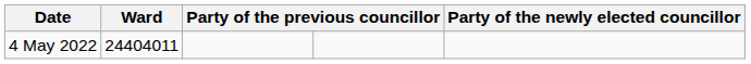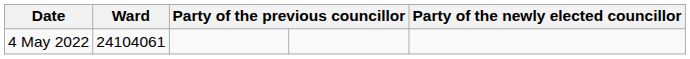4 May 2022 | Ward: 24404011 -> 24104061
